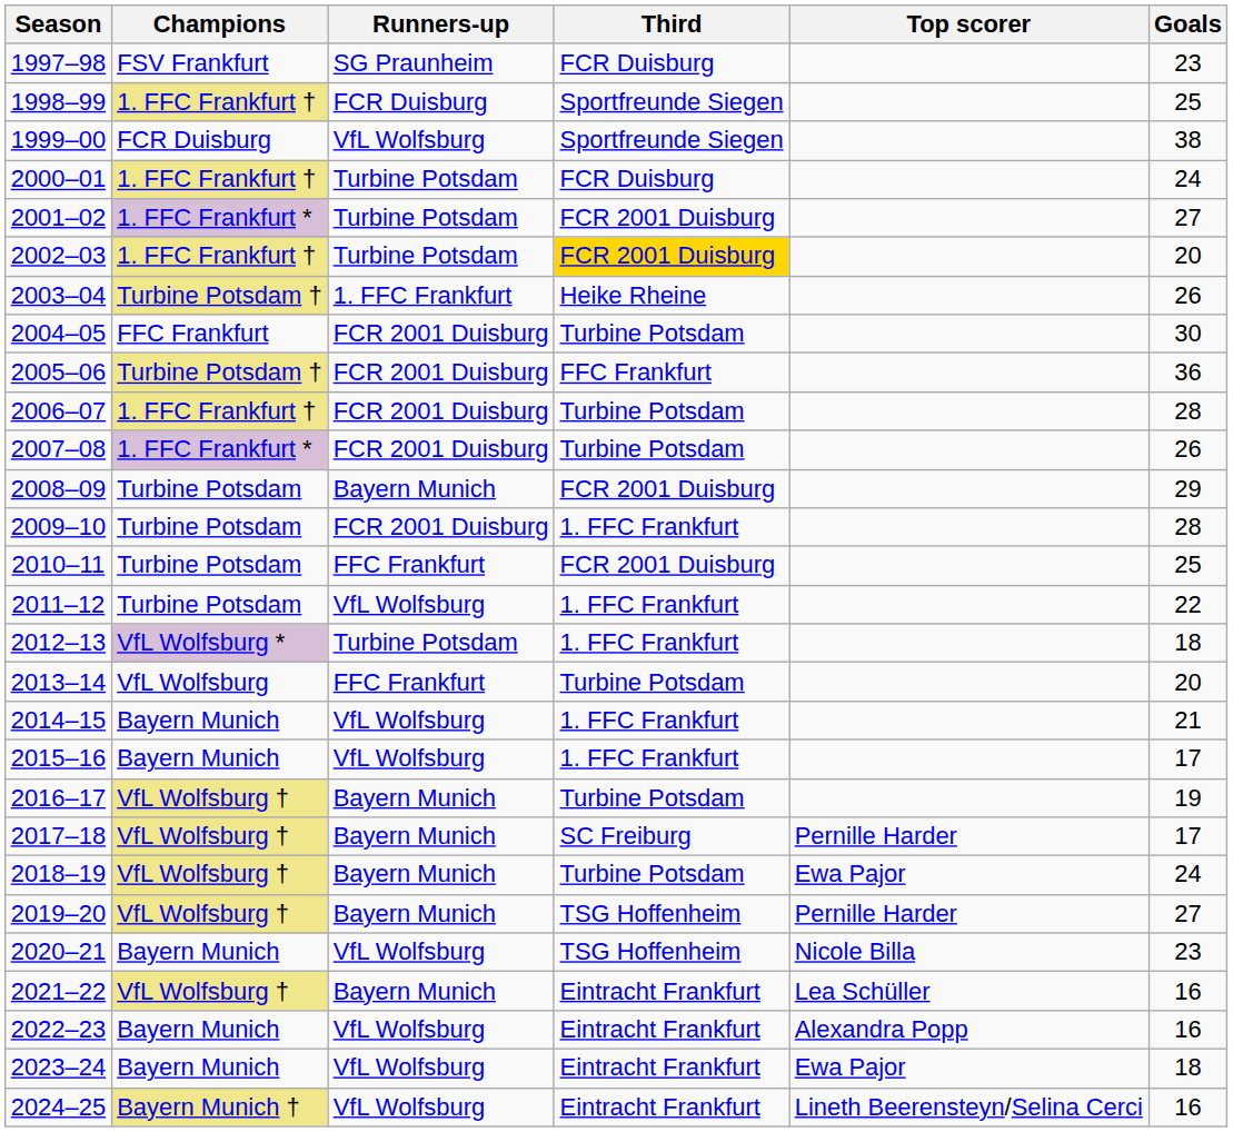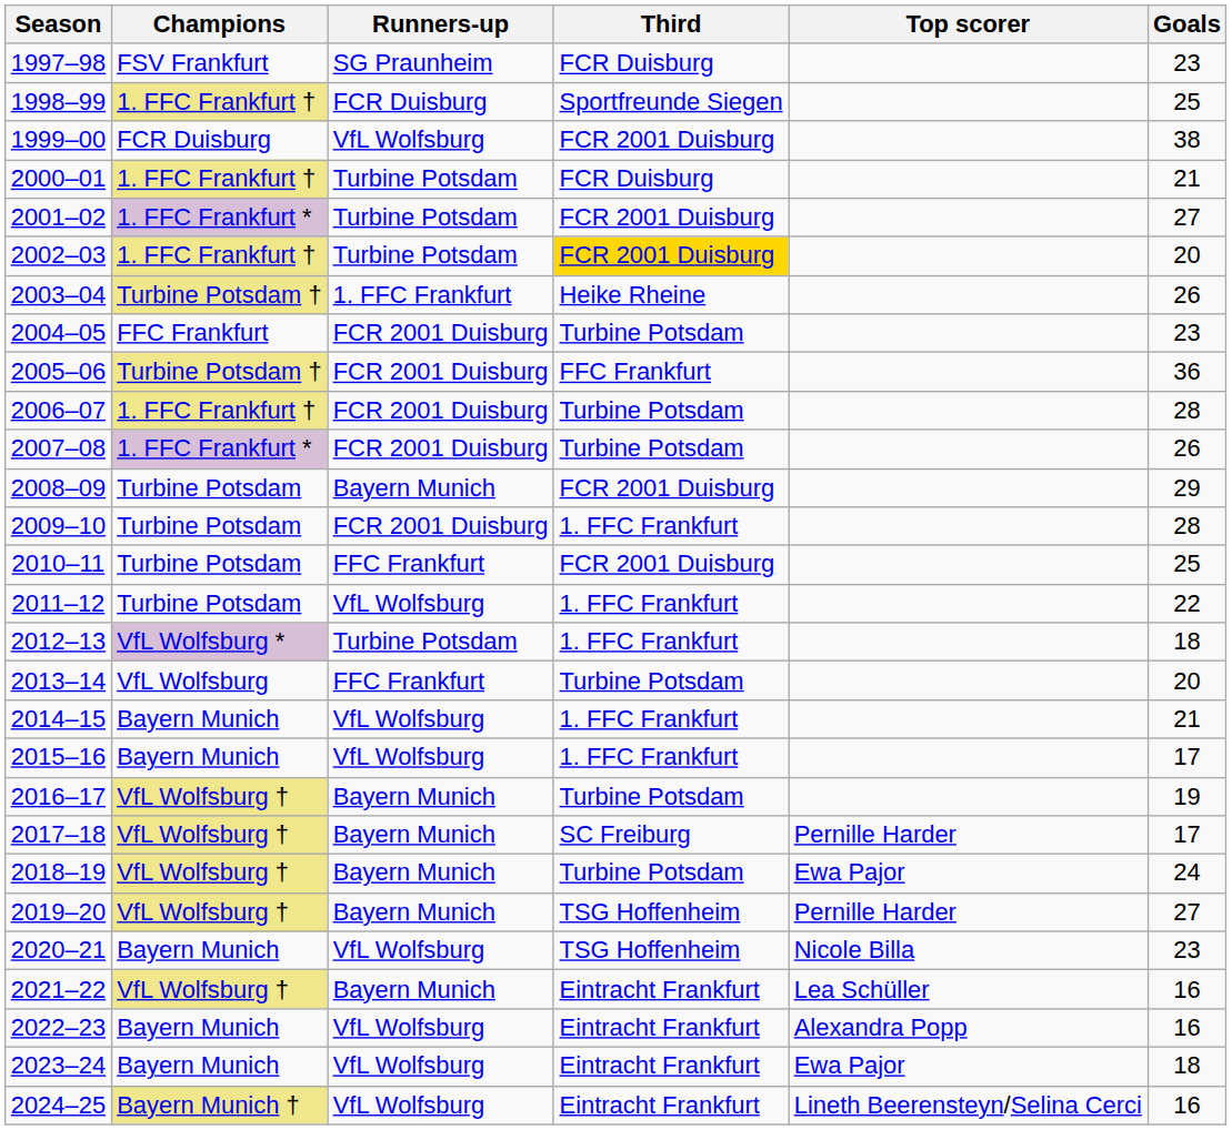1999–00 | Third: Sportfreunde Siegen -> FCR 2001 Duisburg
2000–01 | Goals: 24 -> 21
2004–05 | Goals: 30 -> 23
